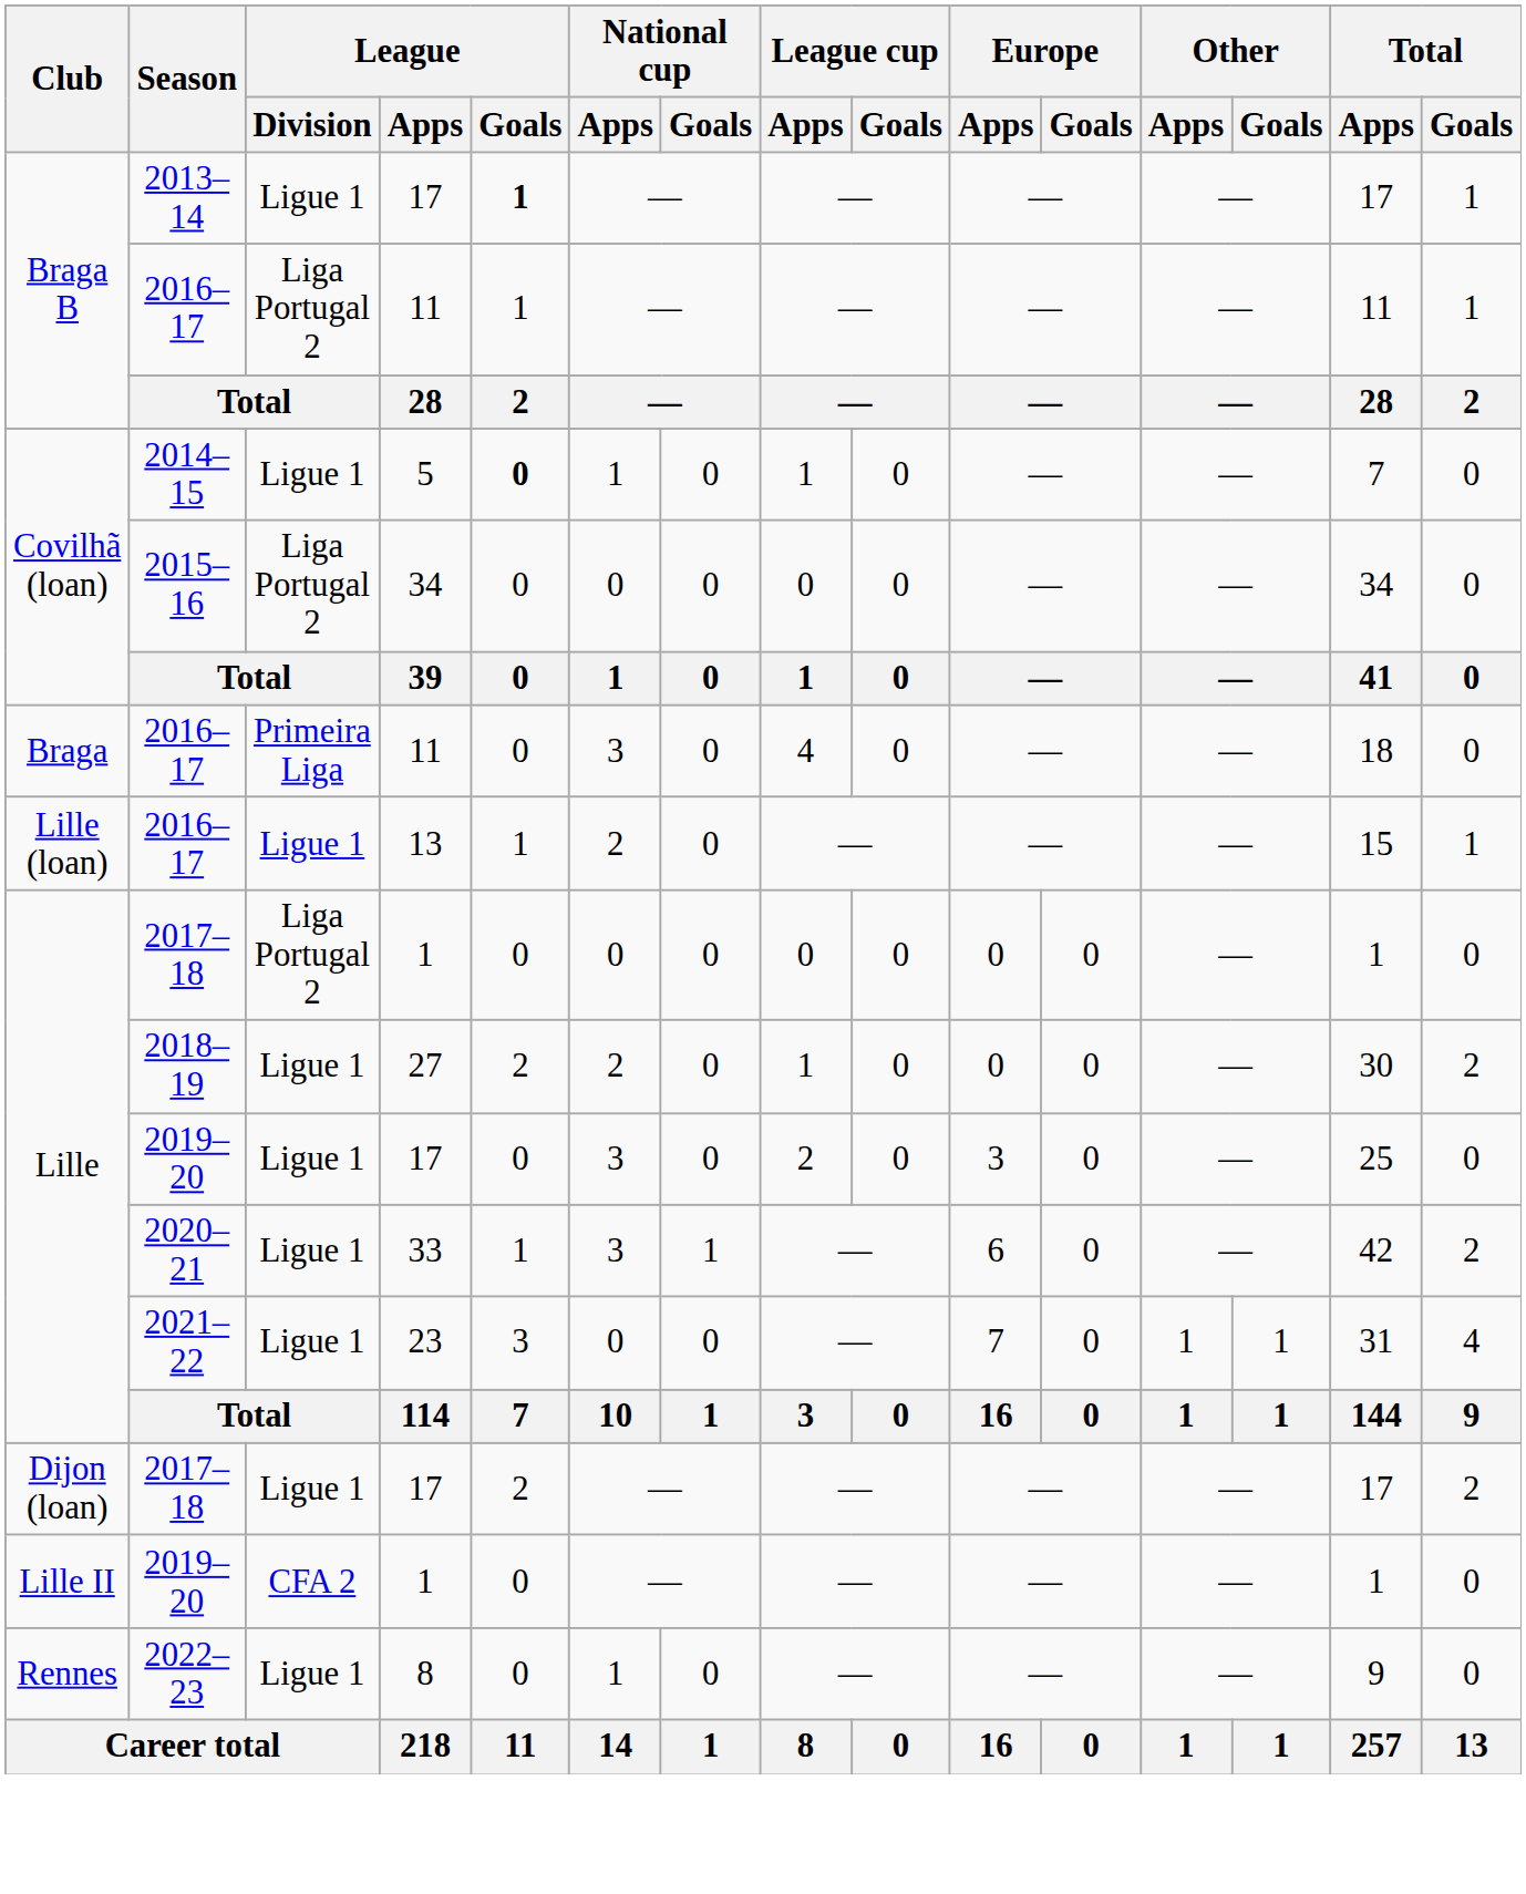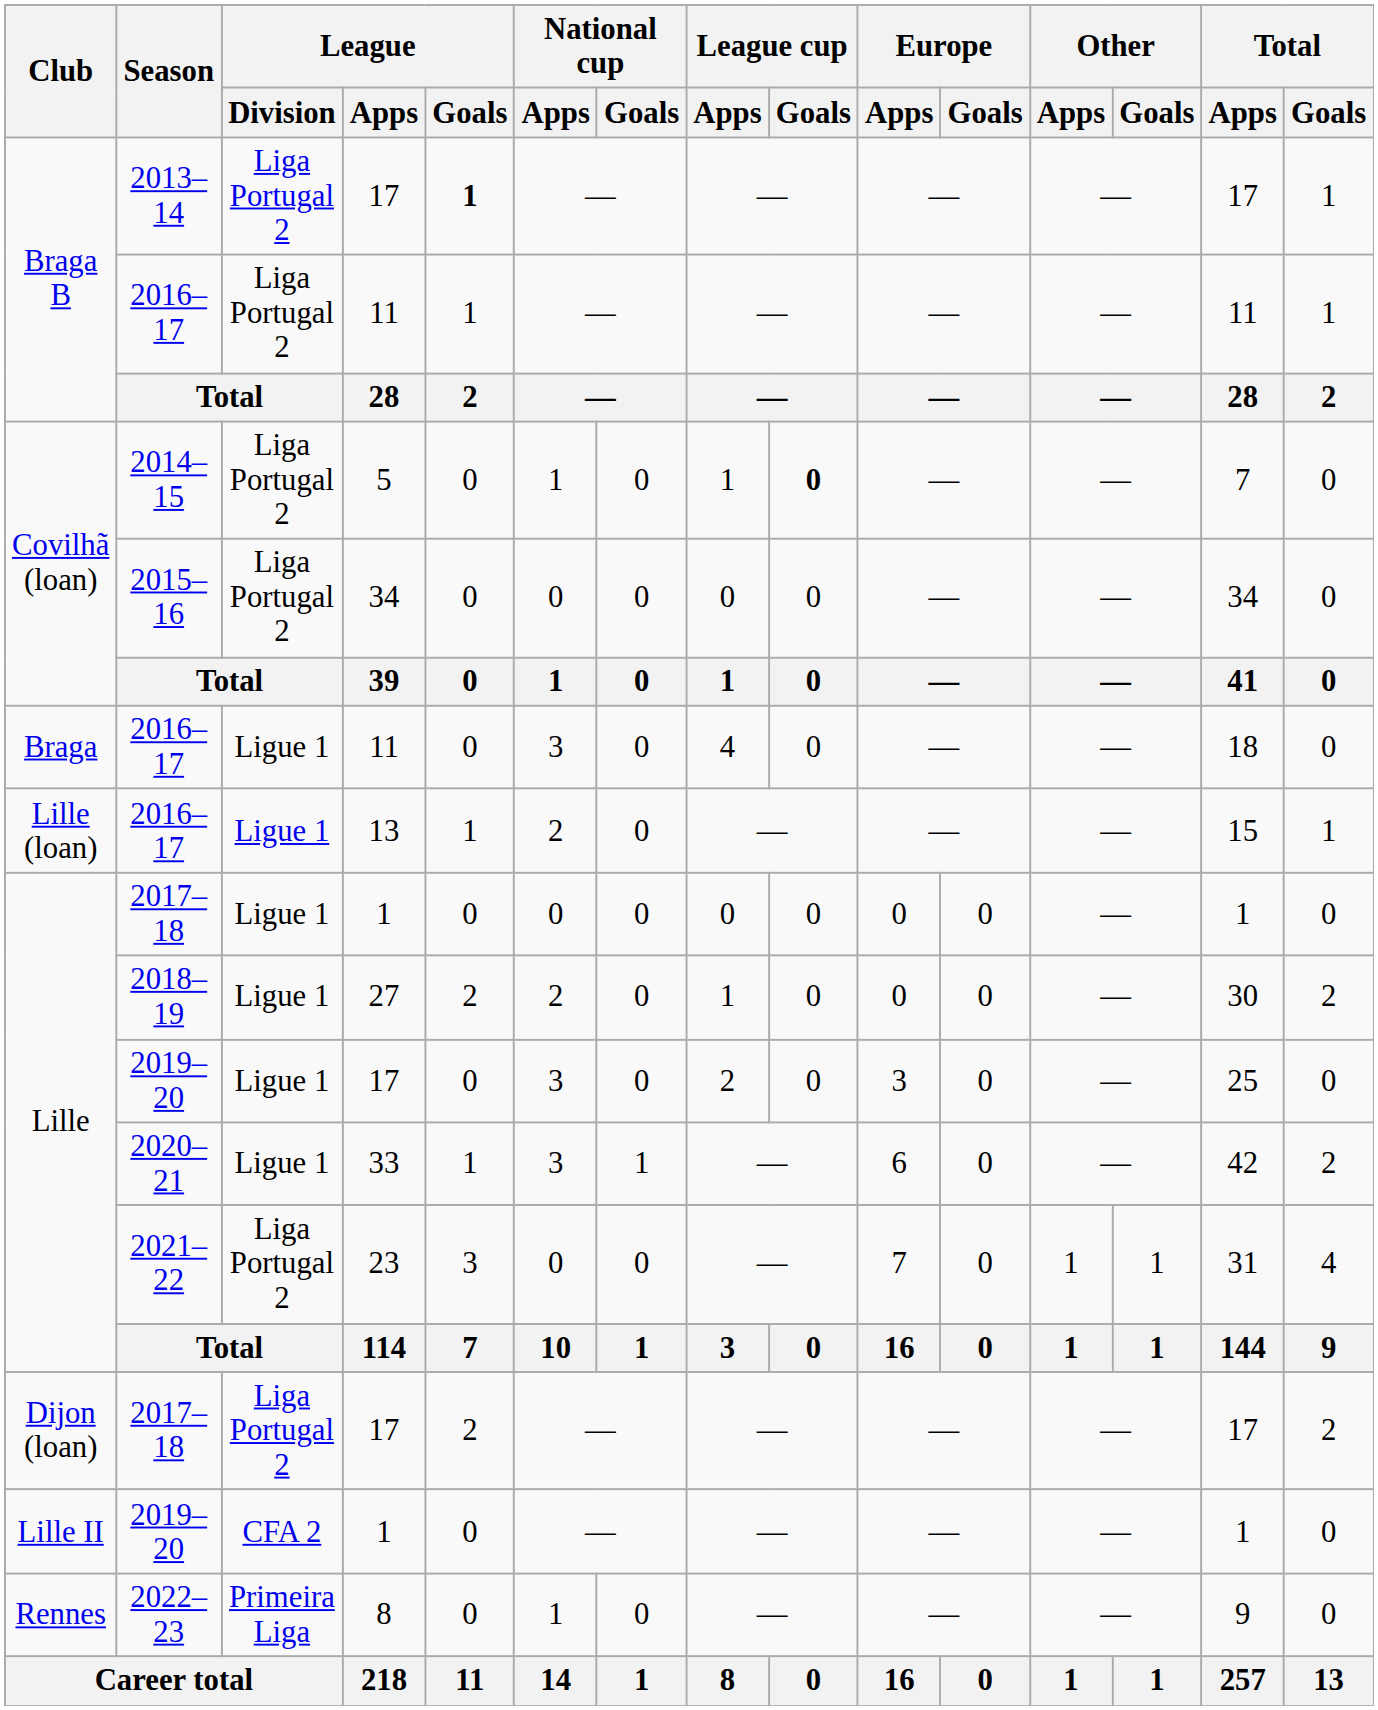2013–14 | League / Division: Ligue 1 -> Liga Portugal 2
2014–15 | League / Division: Ligue 1 -> Liga Portugal 2
2014–15 | League / Goals: bold -> normal
2014–15 | League cup / Goals: normal -> bold
Braga / 2016–17 | League / Division: Primeira Liga -> Ligue 1
Lille / 2017–18 | League / Division: Liga Portugal 2 -> Ligue 1
2021–22 | League / Division: Ligue 1 -> Liga Portugal 2
Dijon (loan) / 2017–18 | League / Division: Ligue 1 -> Liga Portugal 2
2022–23 | League / Division: Ligue 1 -> Primeira Liga
